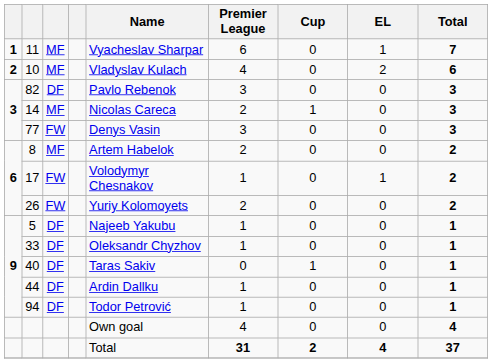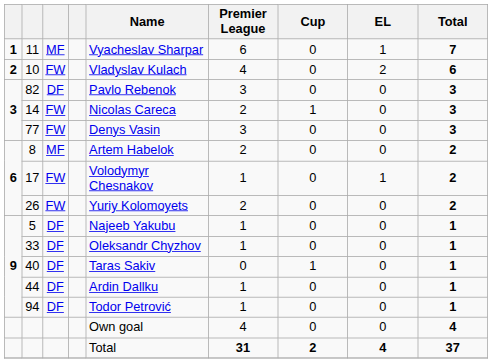10 | column 3: MF -> FW
14 | column 3: MF -> FW
